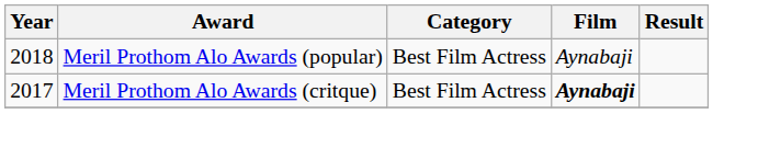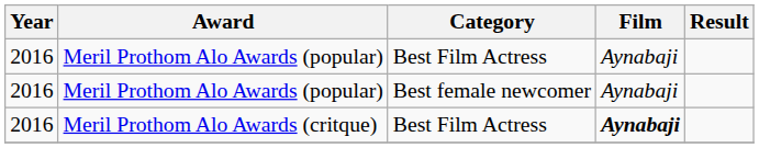Meril Prothom Alo Awards (popular) / Best Film Actress | Year: 2018 -> 2016
+ row: 2016 | Meril Prothom Alo Awards (popular) | Best female newcomer | Aynabaji
Meril Prothom Alo Awards (critque) | Year: 2017 -> 2016
